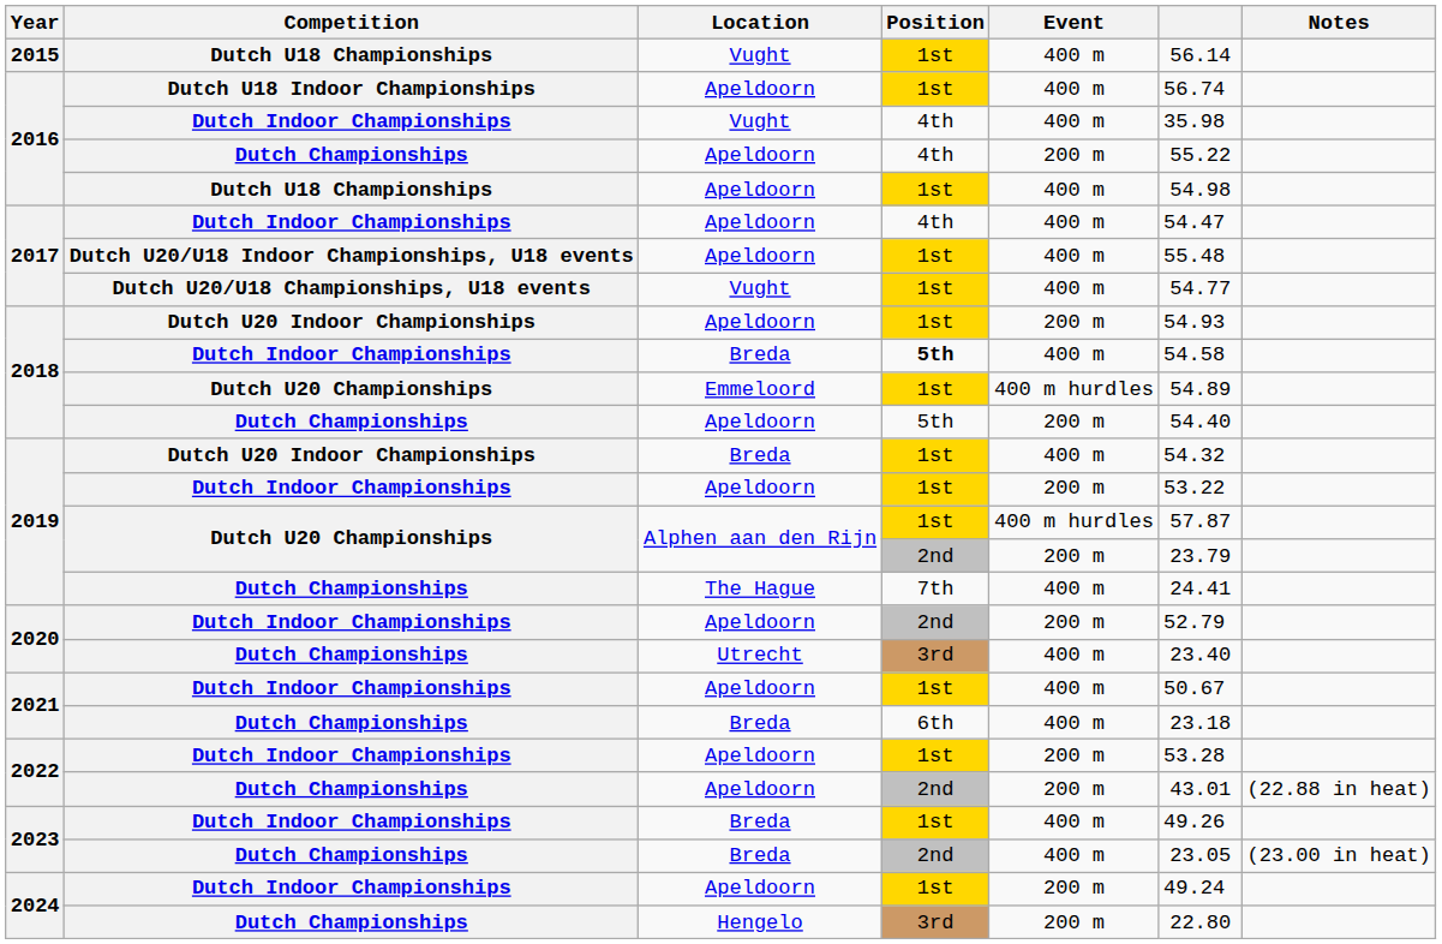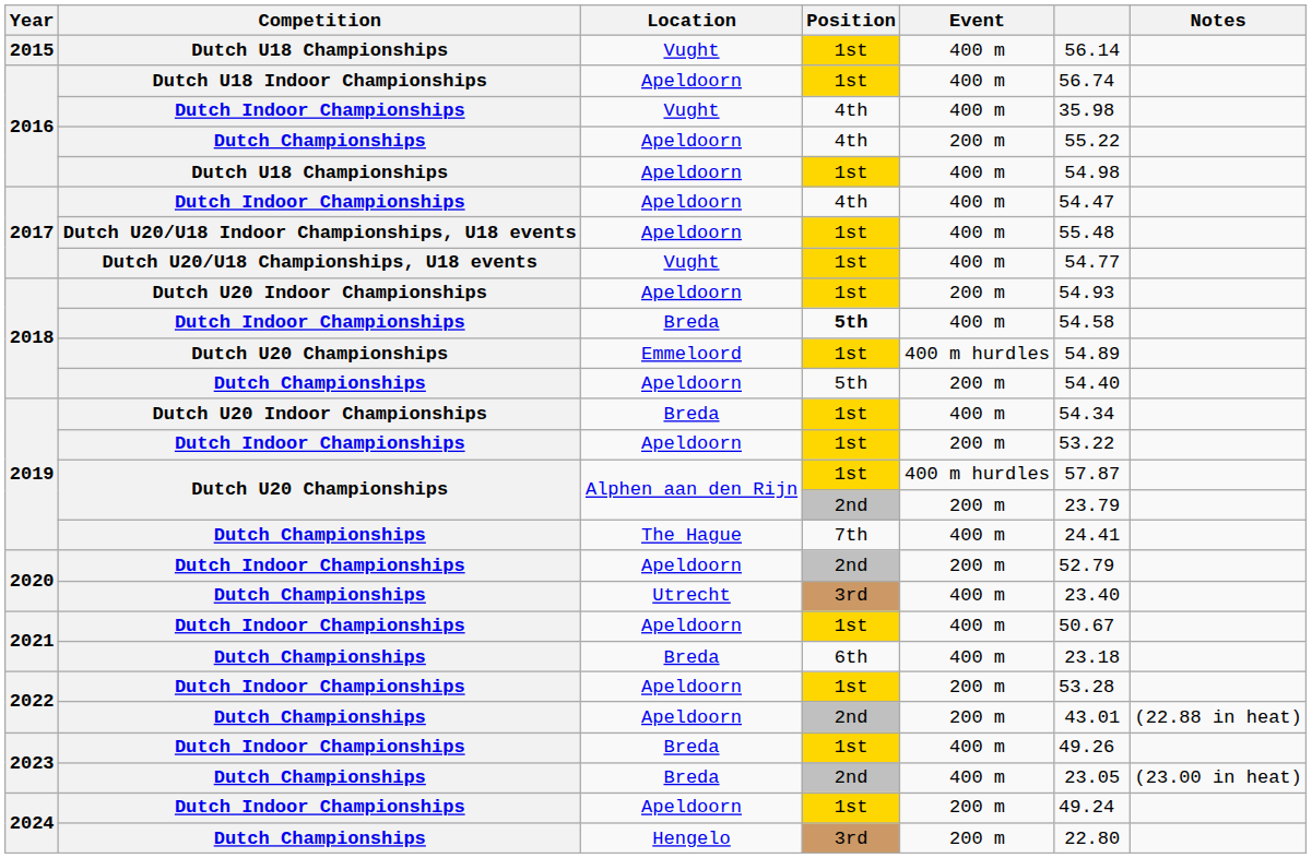2019 / Dutch U20 Indoor Championships | column 6: 54.32 -> 54.34
